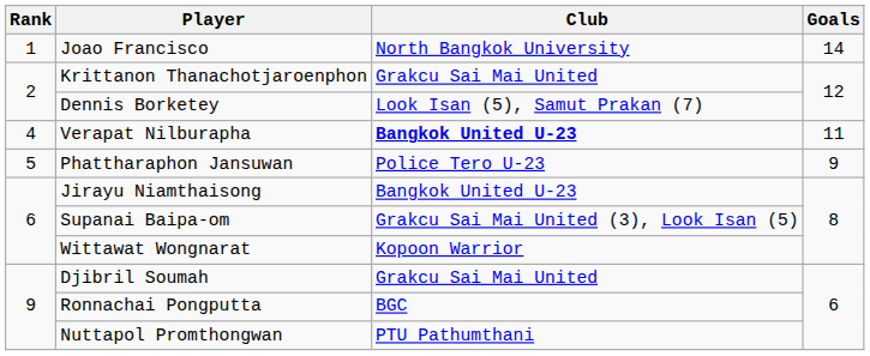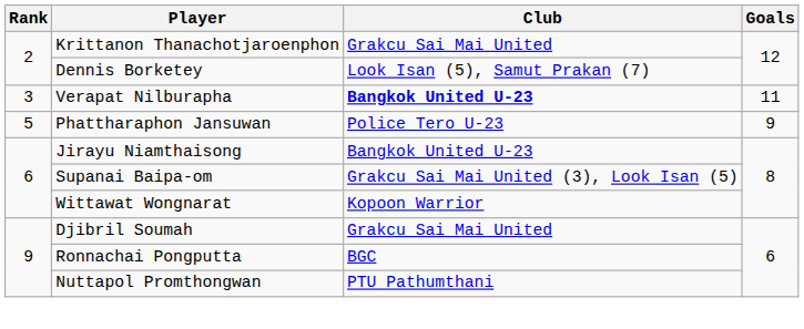- row: 1 | Joao Francisco | North Bangkok University | 14
Verapat Nilburapha | Rank: 4 -> 3
